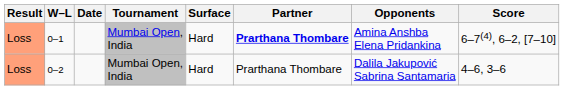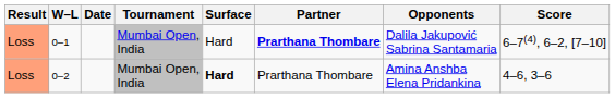0–1 | Opponents: Amina Anshba Elena Pridankina -> Dalila Jakupović Sabrina Santamaria
0–2 | Surface: normal -> bold
0–2 | Opponents: Dalila Jakupović Sabrina Santamaria -> Amina Anshba Elena Pridankina
